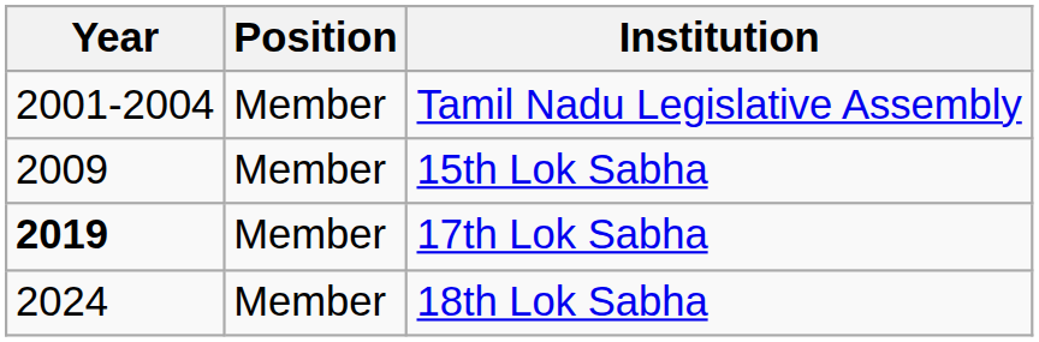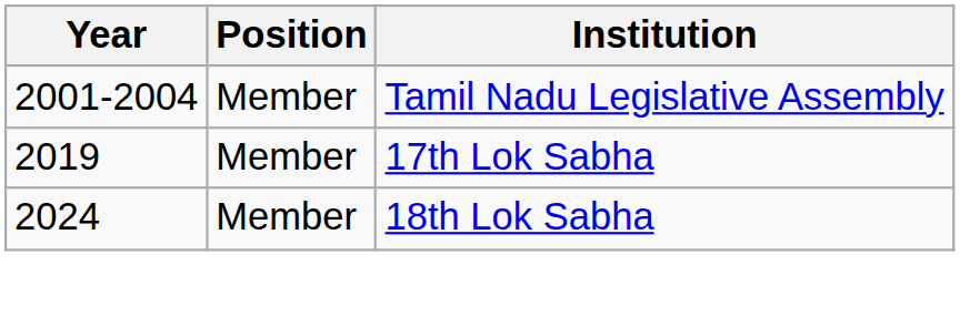- row: 2009 | Member | 15th Lok Sabha
17th Lok Sabha | Year: bold -> normal
